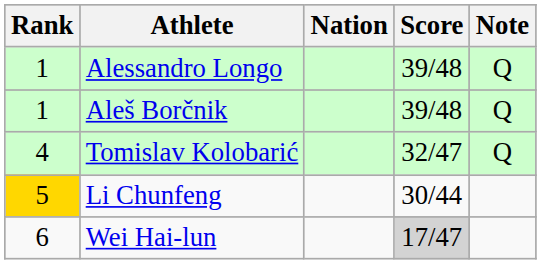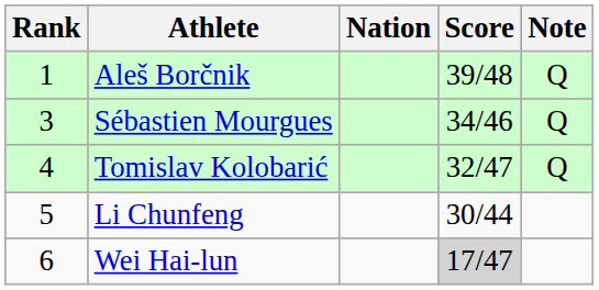- row: 1 | Alessandro Longo | 39/48 | Q
+ row: 3 | Sébastien Mourgues | 34/46 | Q
Li Chunfeng | Rank: gold background -> no background
